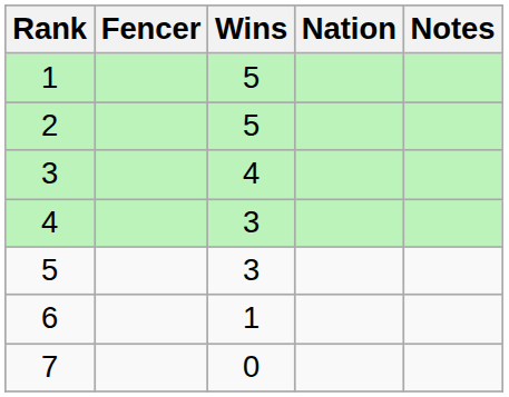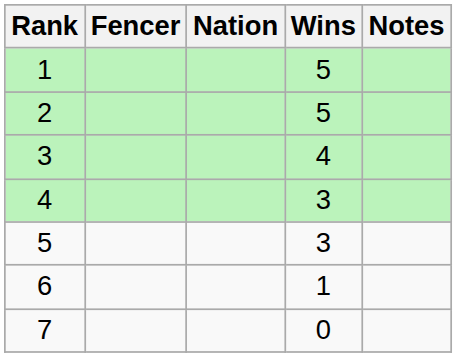columns swapped: Nation <-> Wins
